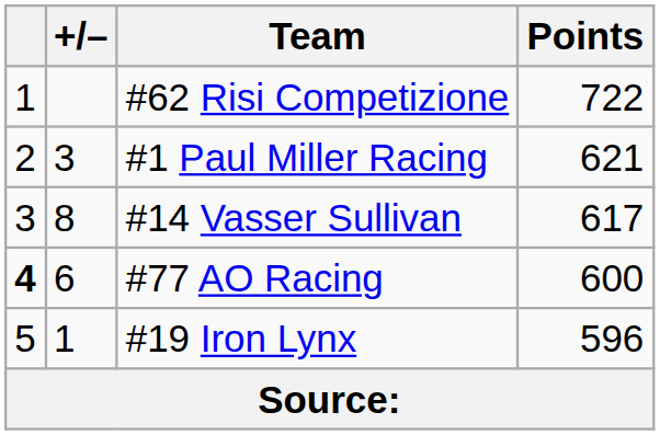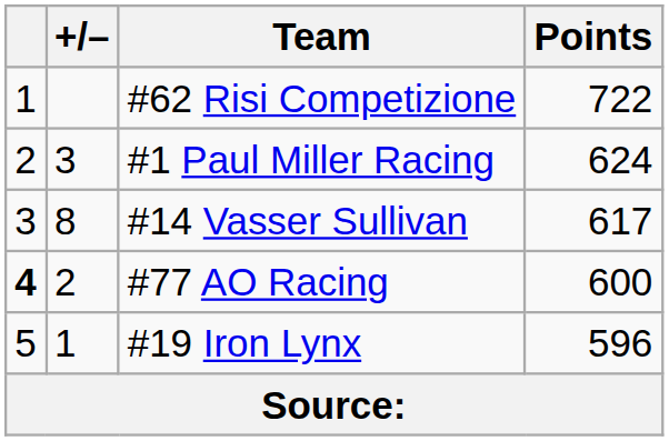#1 Paul Miller Racing | Points: 621 -> 624
#77 AO Racing | +/–: 6 -> 2
